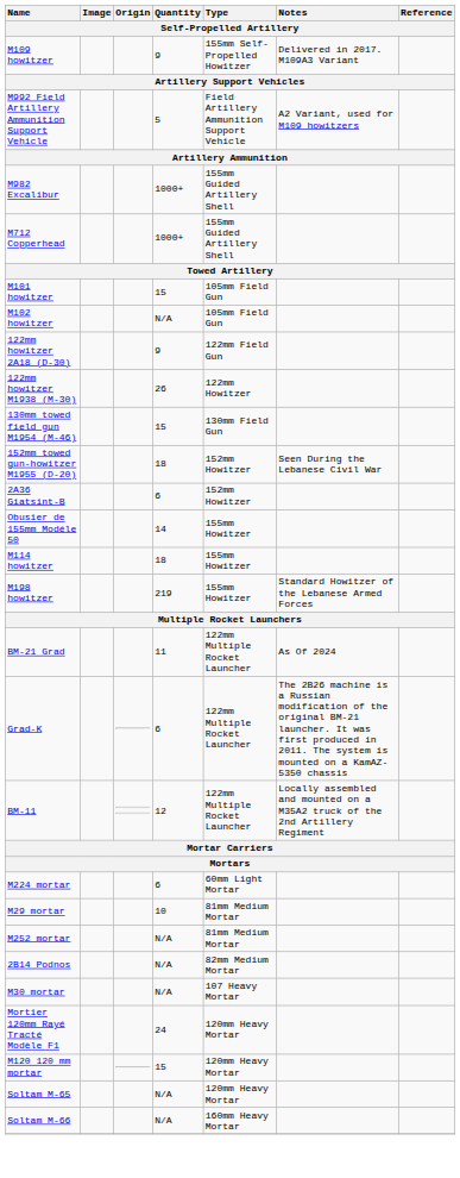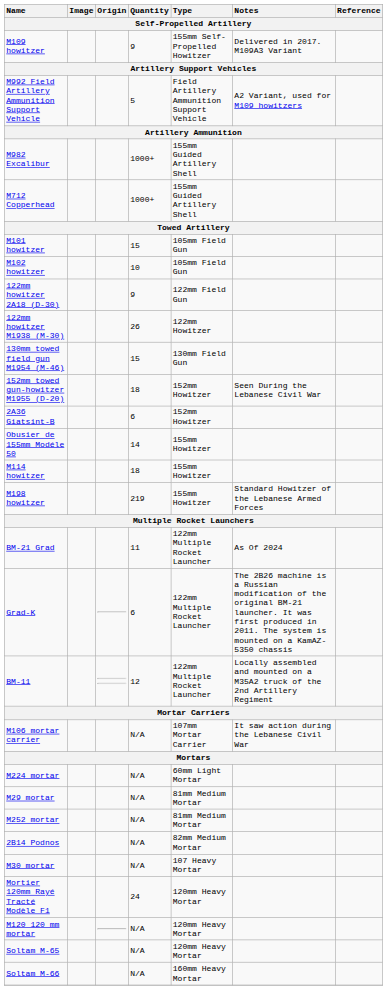M102 howitzer | Quantity: N/A -> 10
+ row: M106 mortar carrier | N/A | 107mm Mortar Carrier | It saw action during the Lebanese Civil War
M224 mortar | Quantity: 6 -> N/A
M29 mortar | Quantity: 10 -> N/A
M120 120 mm mortar | Quantity: 15 -> N/A
